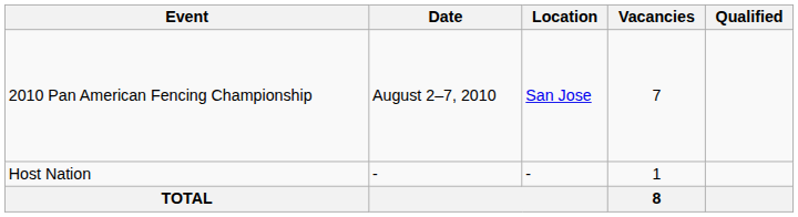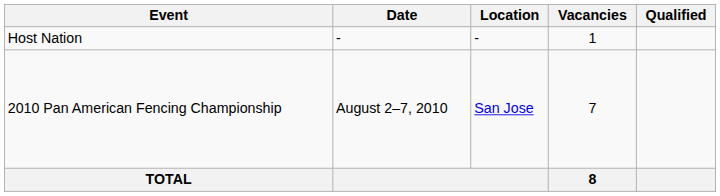rows swapped: Host Nation <-> 2010 Pan American Fencing Championship
